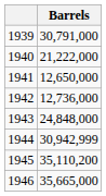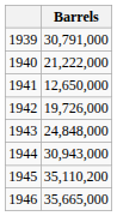1942 | Barrels: 12,736,000 -> 19,726,000
1944 | Barrels: 30,942,999 -> 30,943,000
